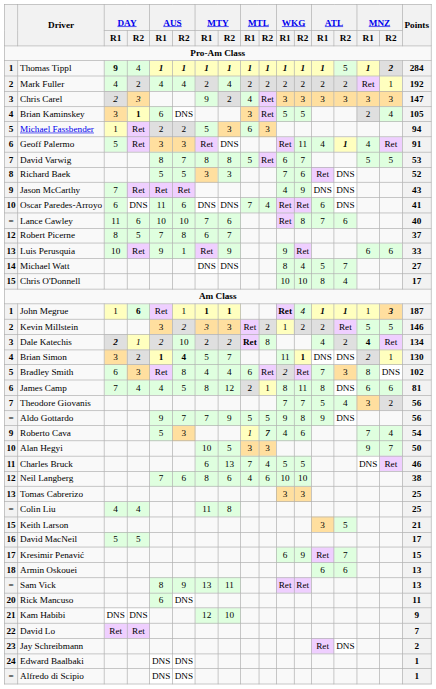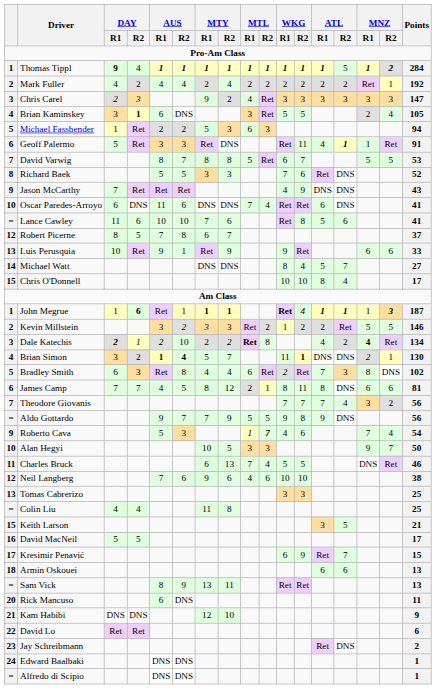Geoff Palermo | MNZ / R1: 4 -> 1
Lance Cawley | ATL / R1: 7 -> 5
Lance Cawley | Points: 40 -> 41
James Camp | DAY / R2: 4 -> 7
Theodore Giovanis | ATL / R1: 5 -> 7
Neil Langberg | MTY / R1: 8 -> 9
David Lo | Points: 7 -> 6
